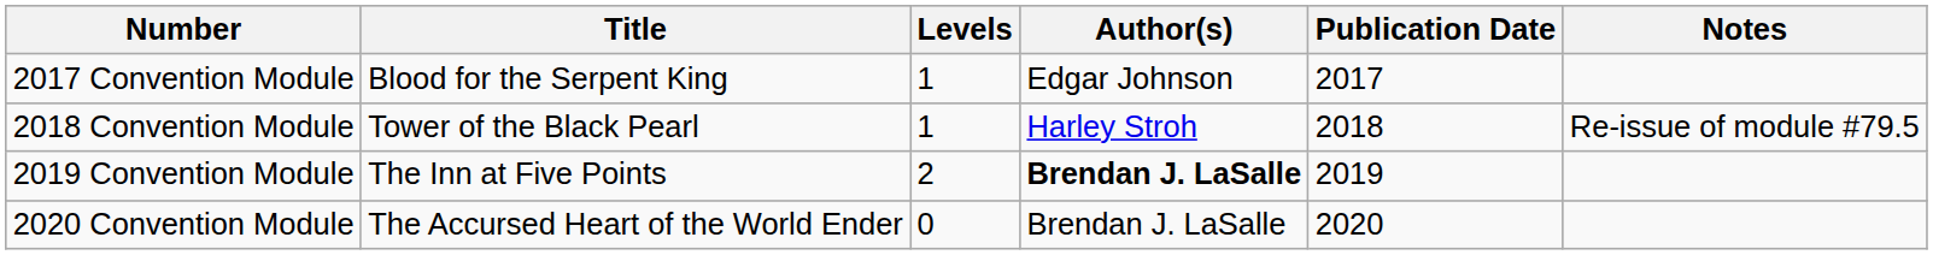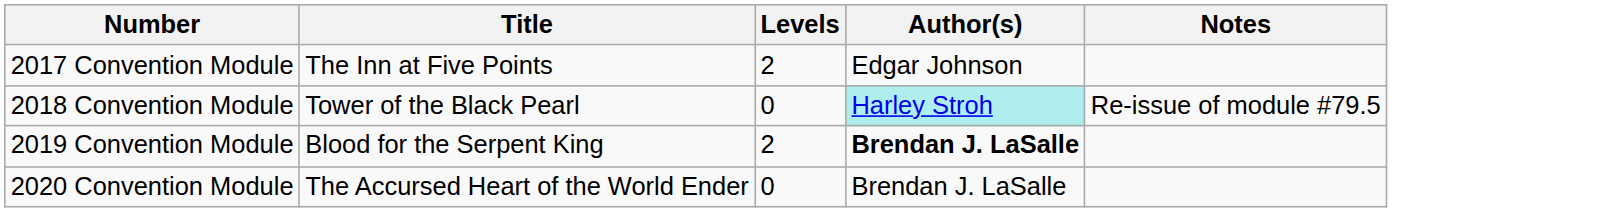- column: Publication Date | 2017 | 2018 | 2019 | 2020
2017 Convention Module | Title: Blood for the Serpent King -> The Inn at Five Points
2017 Convention Module | Levels: 1 -> 2
2018 Convention Module | Levels: 1 -> 0
2018 Convention Module | Author(s): no background -> paleturquoise background
2019 Convention Module | Title: The Inn at Five Points -> Blood for the Serpent King
